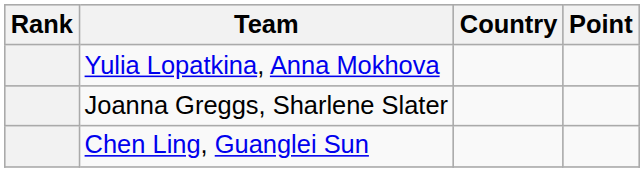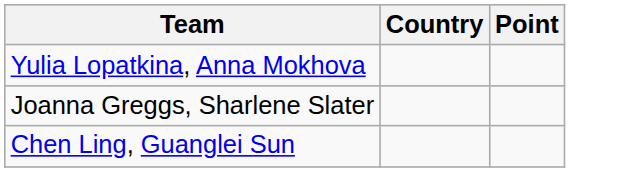- column: Rank
